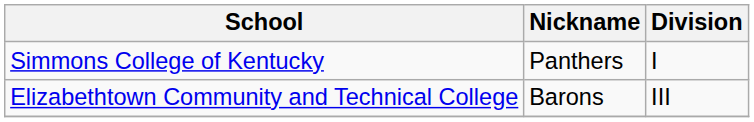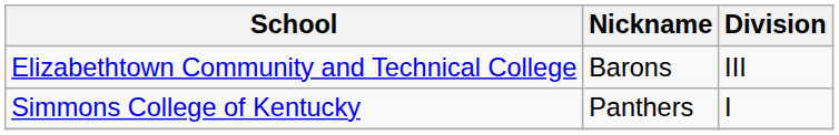rows swapped: Elizabethtown Community and Technical College <-> Simmons College of Kentucky
